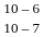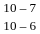rows swapped: 10 – 6 <-> 10 – 7
